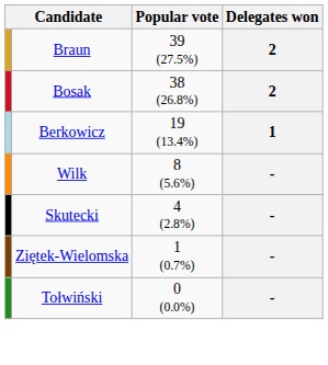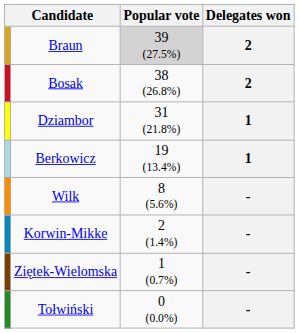Braun | Popular vote: no background -> lightgrey background
+ row: Dziambor | 31 (21.8%) | 1
- row: Skutecki | 4 (2.8%) | -
+ row: Korwin-Mikke | 2 (1.4%) | -
